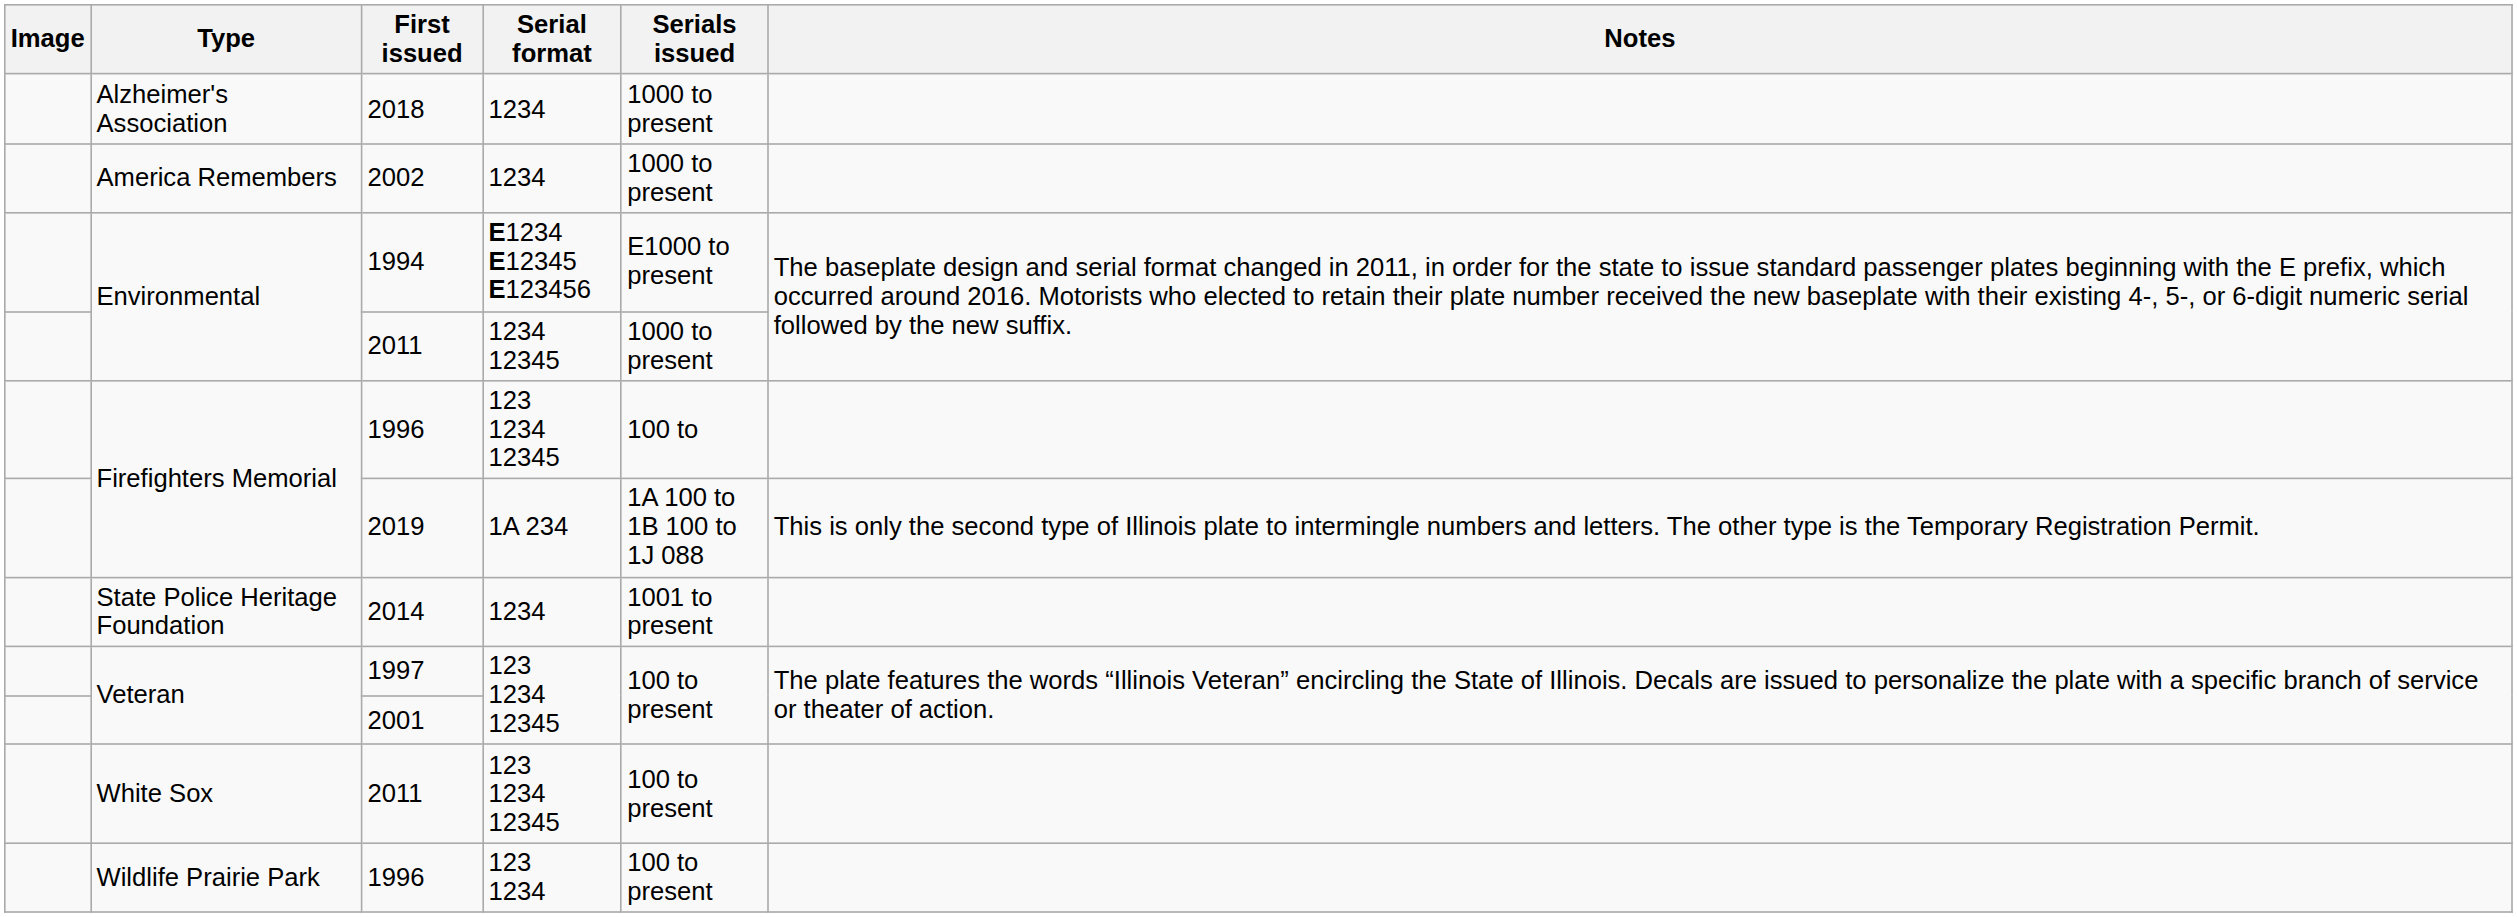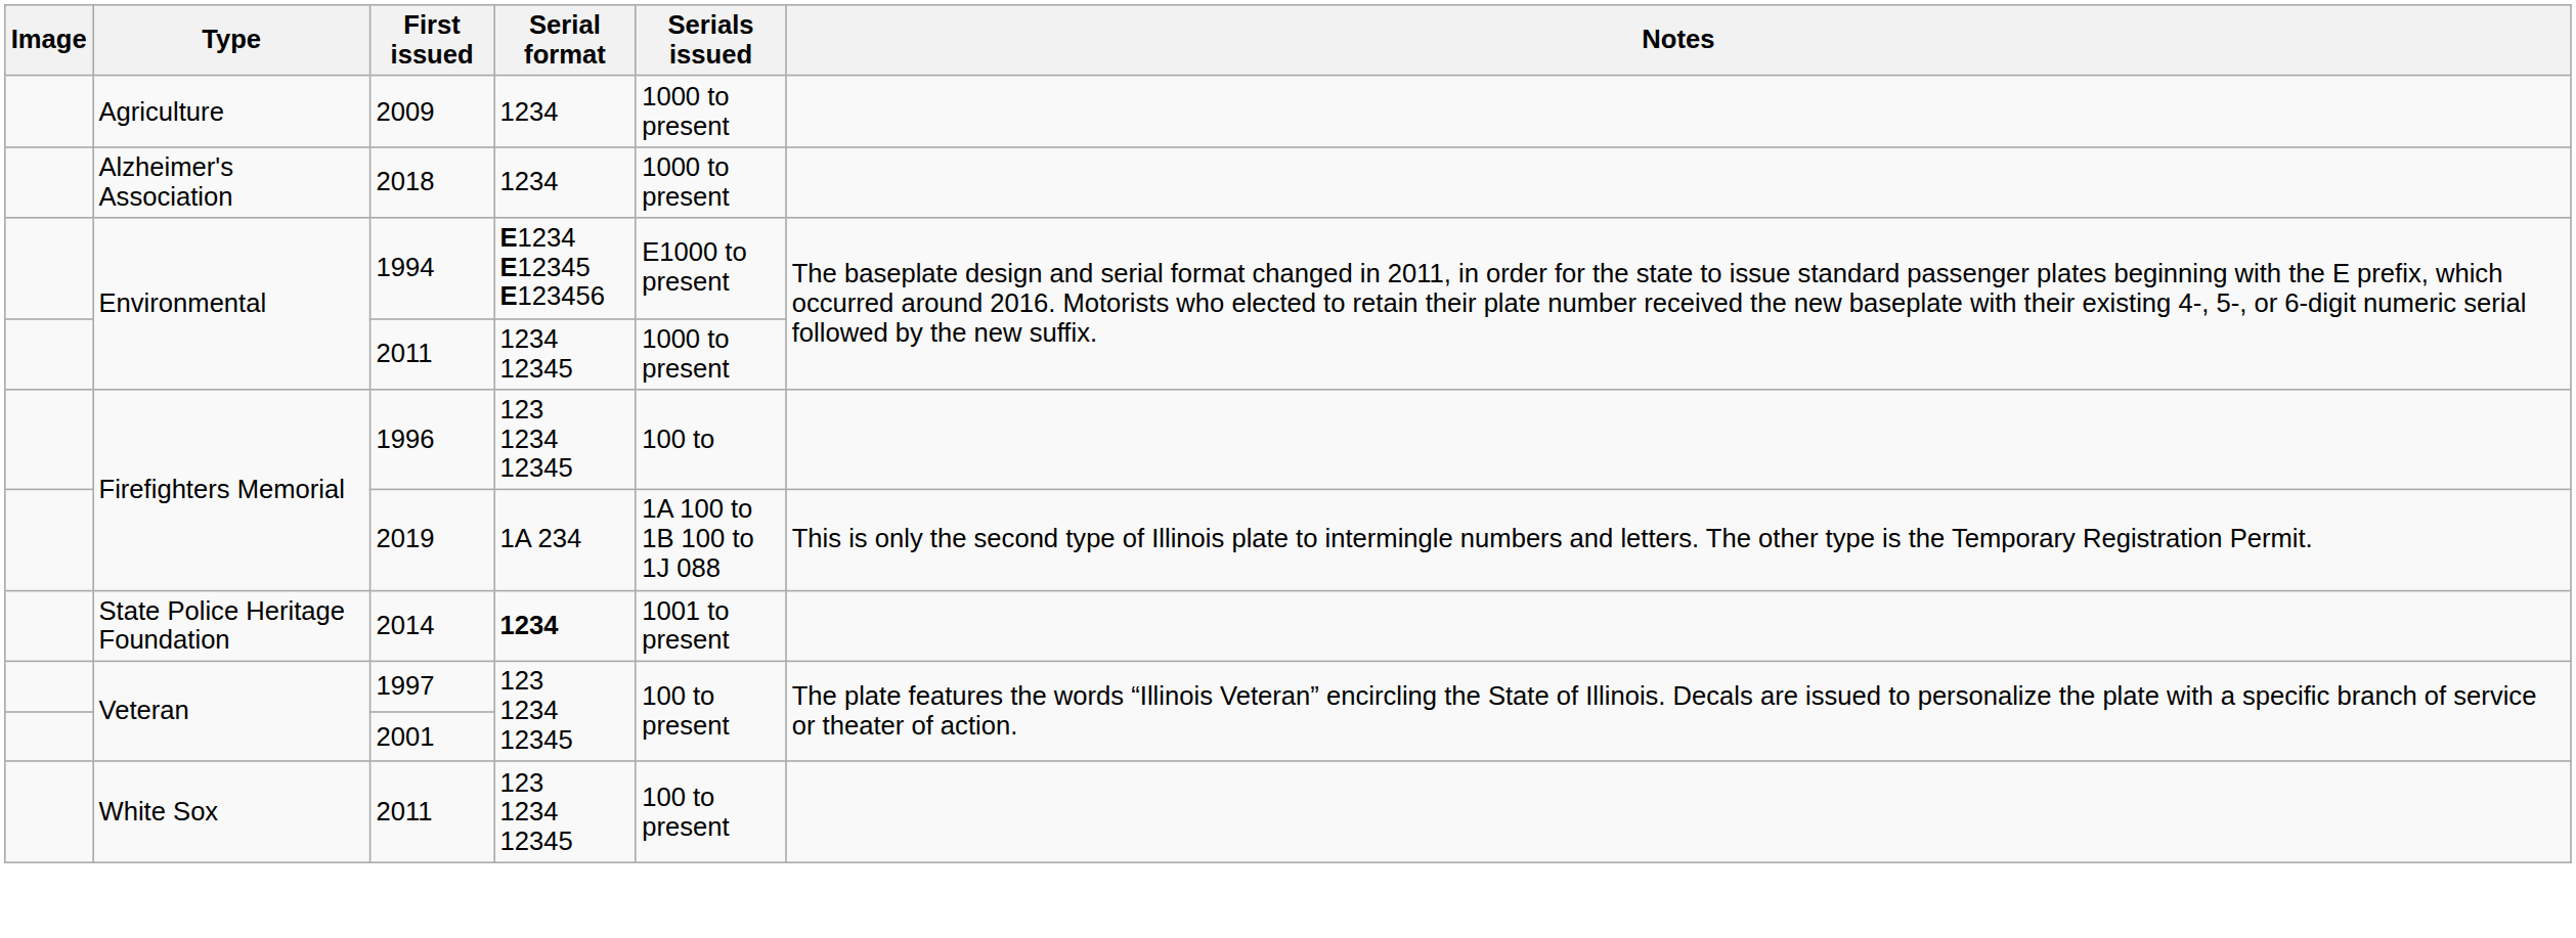+ row: Agriculture | 2009 | 1234 | 1000 to present
- row: America Remembers | 2002 | 1234 | 1000 to present
2014 | Serial format: normal -> bold
- row: Wildlife Prairie Park | 1996 | 123 1234 | 100 to present
